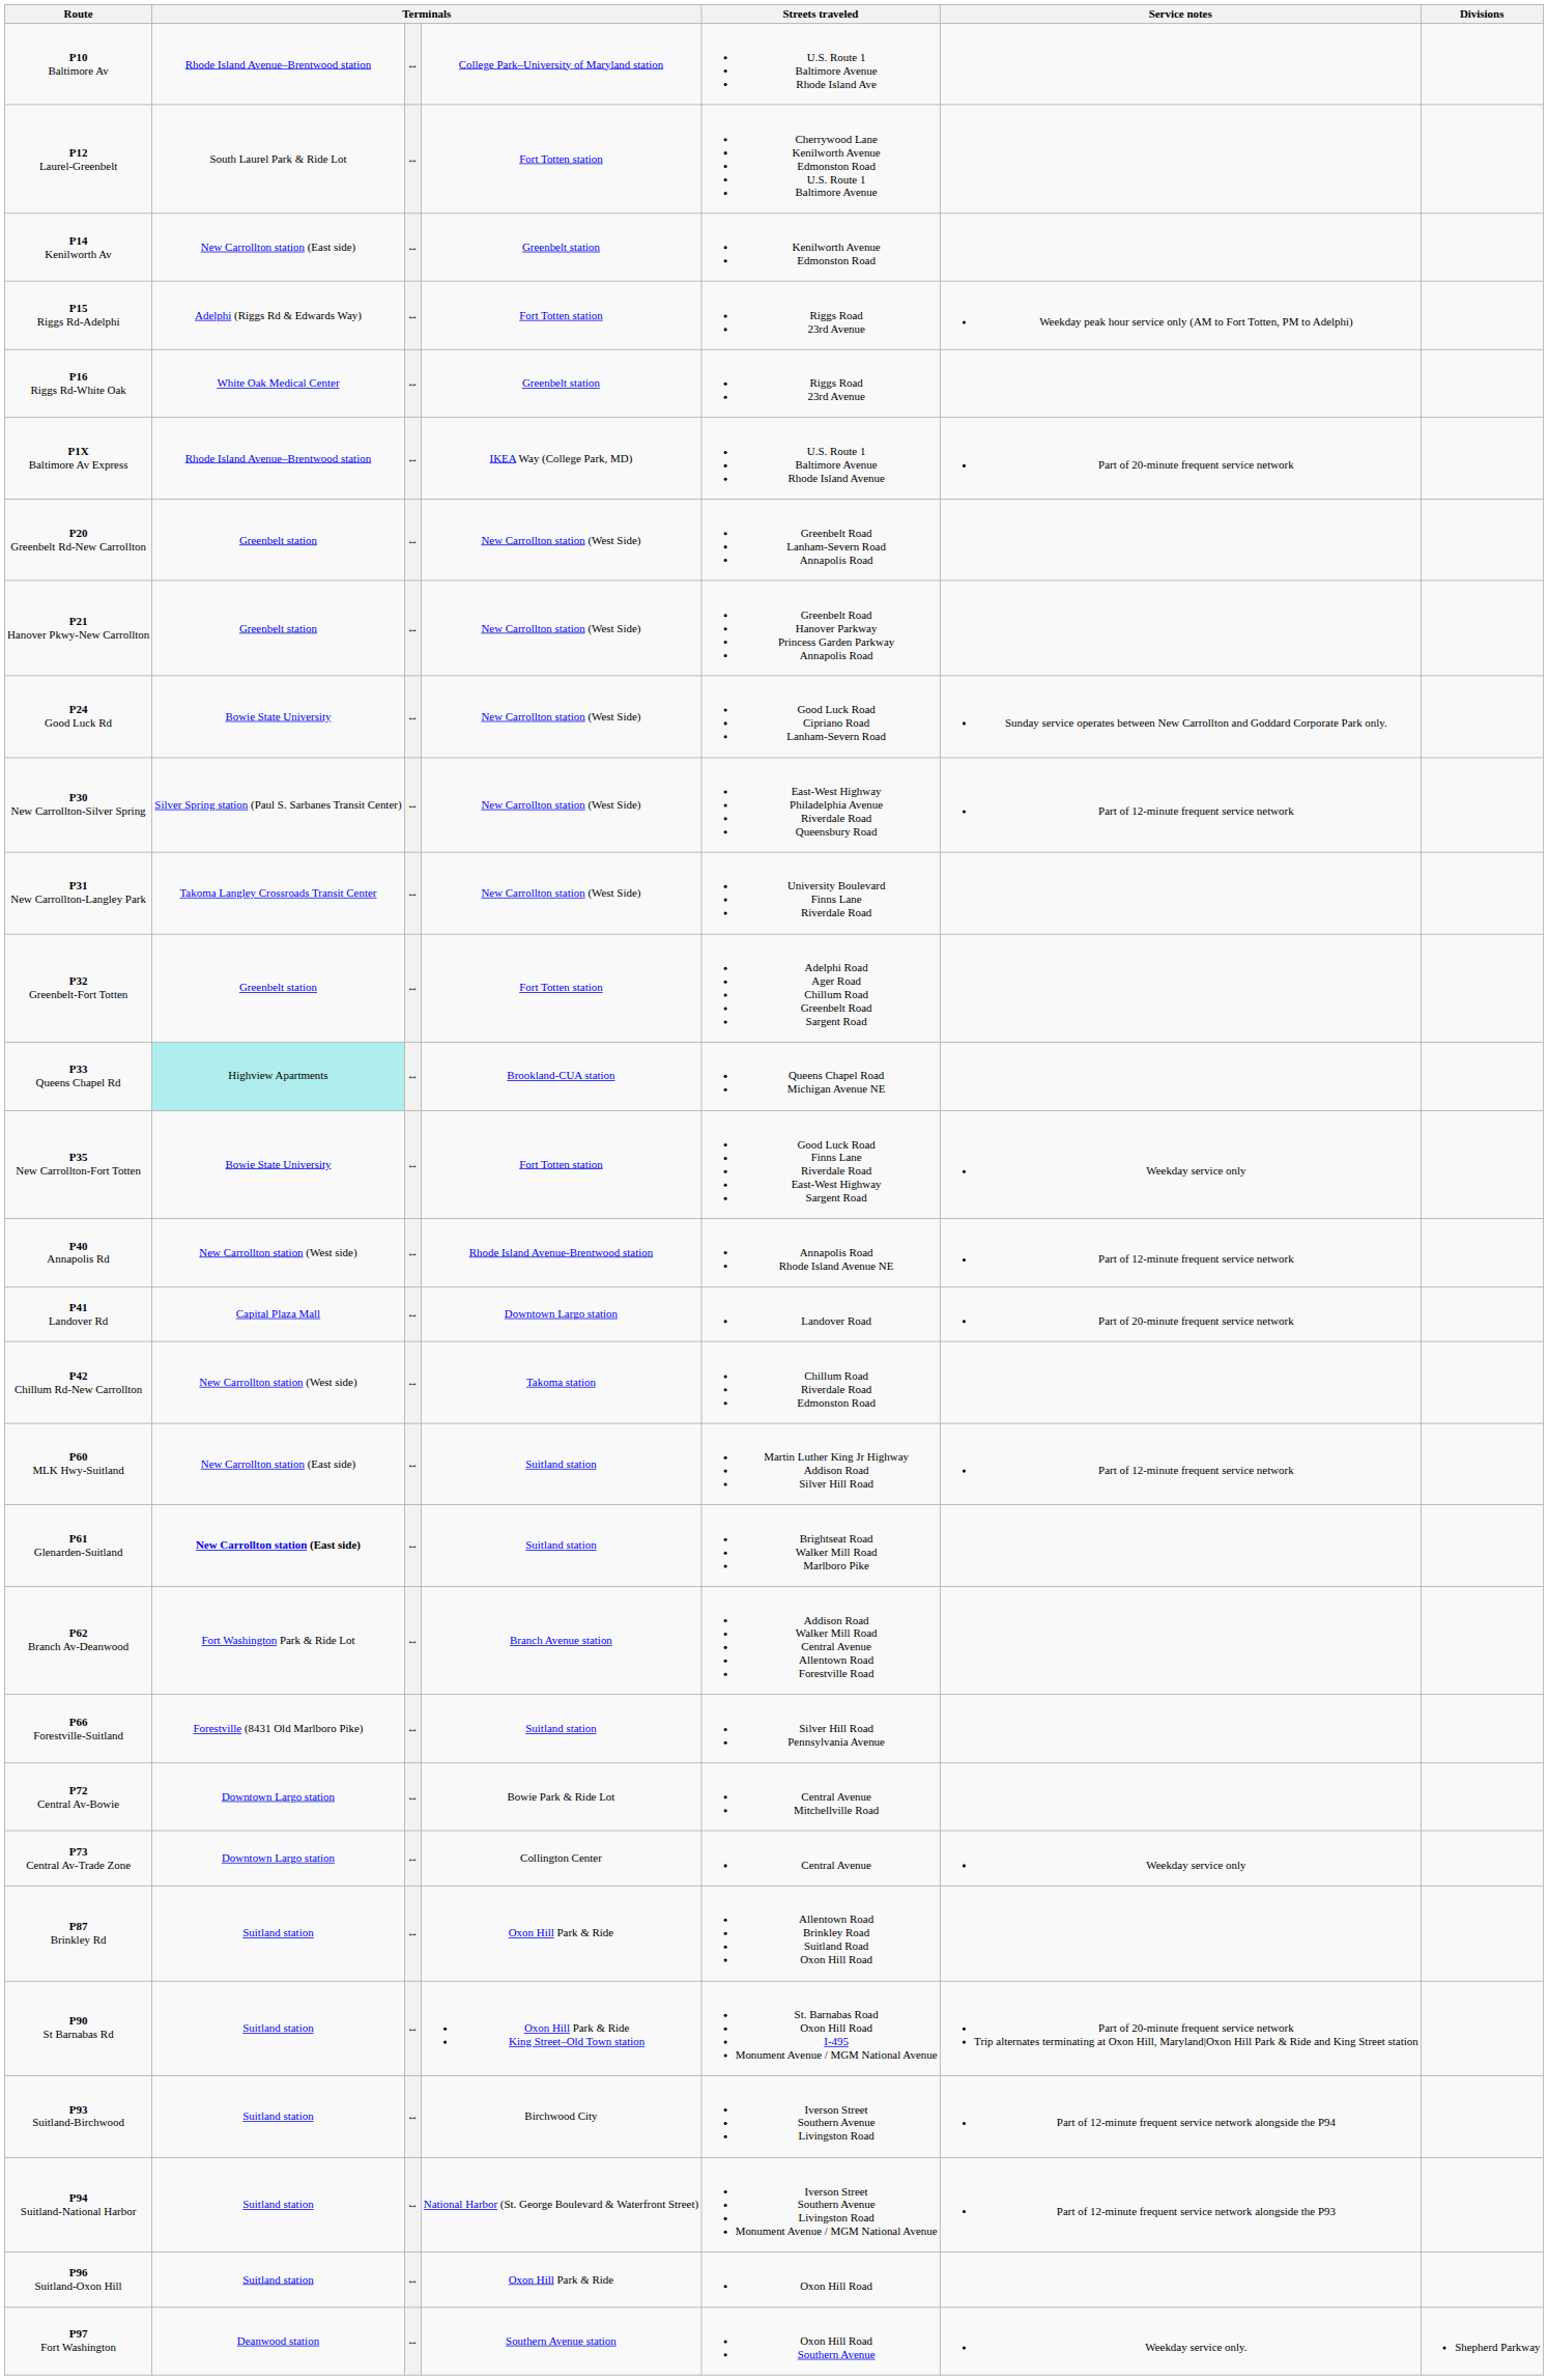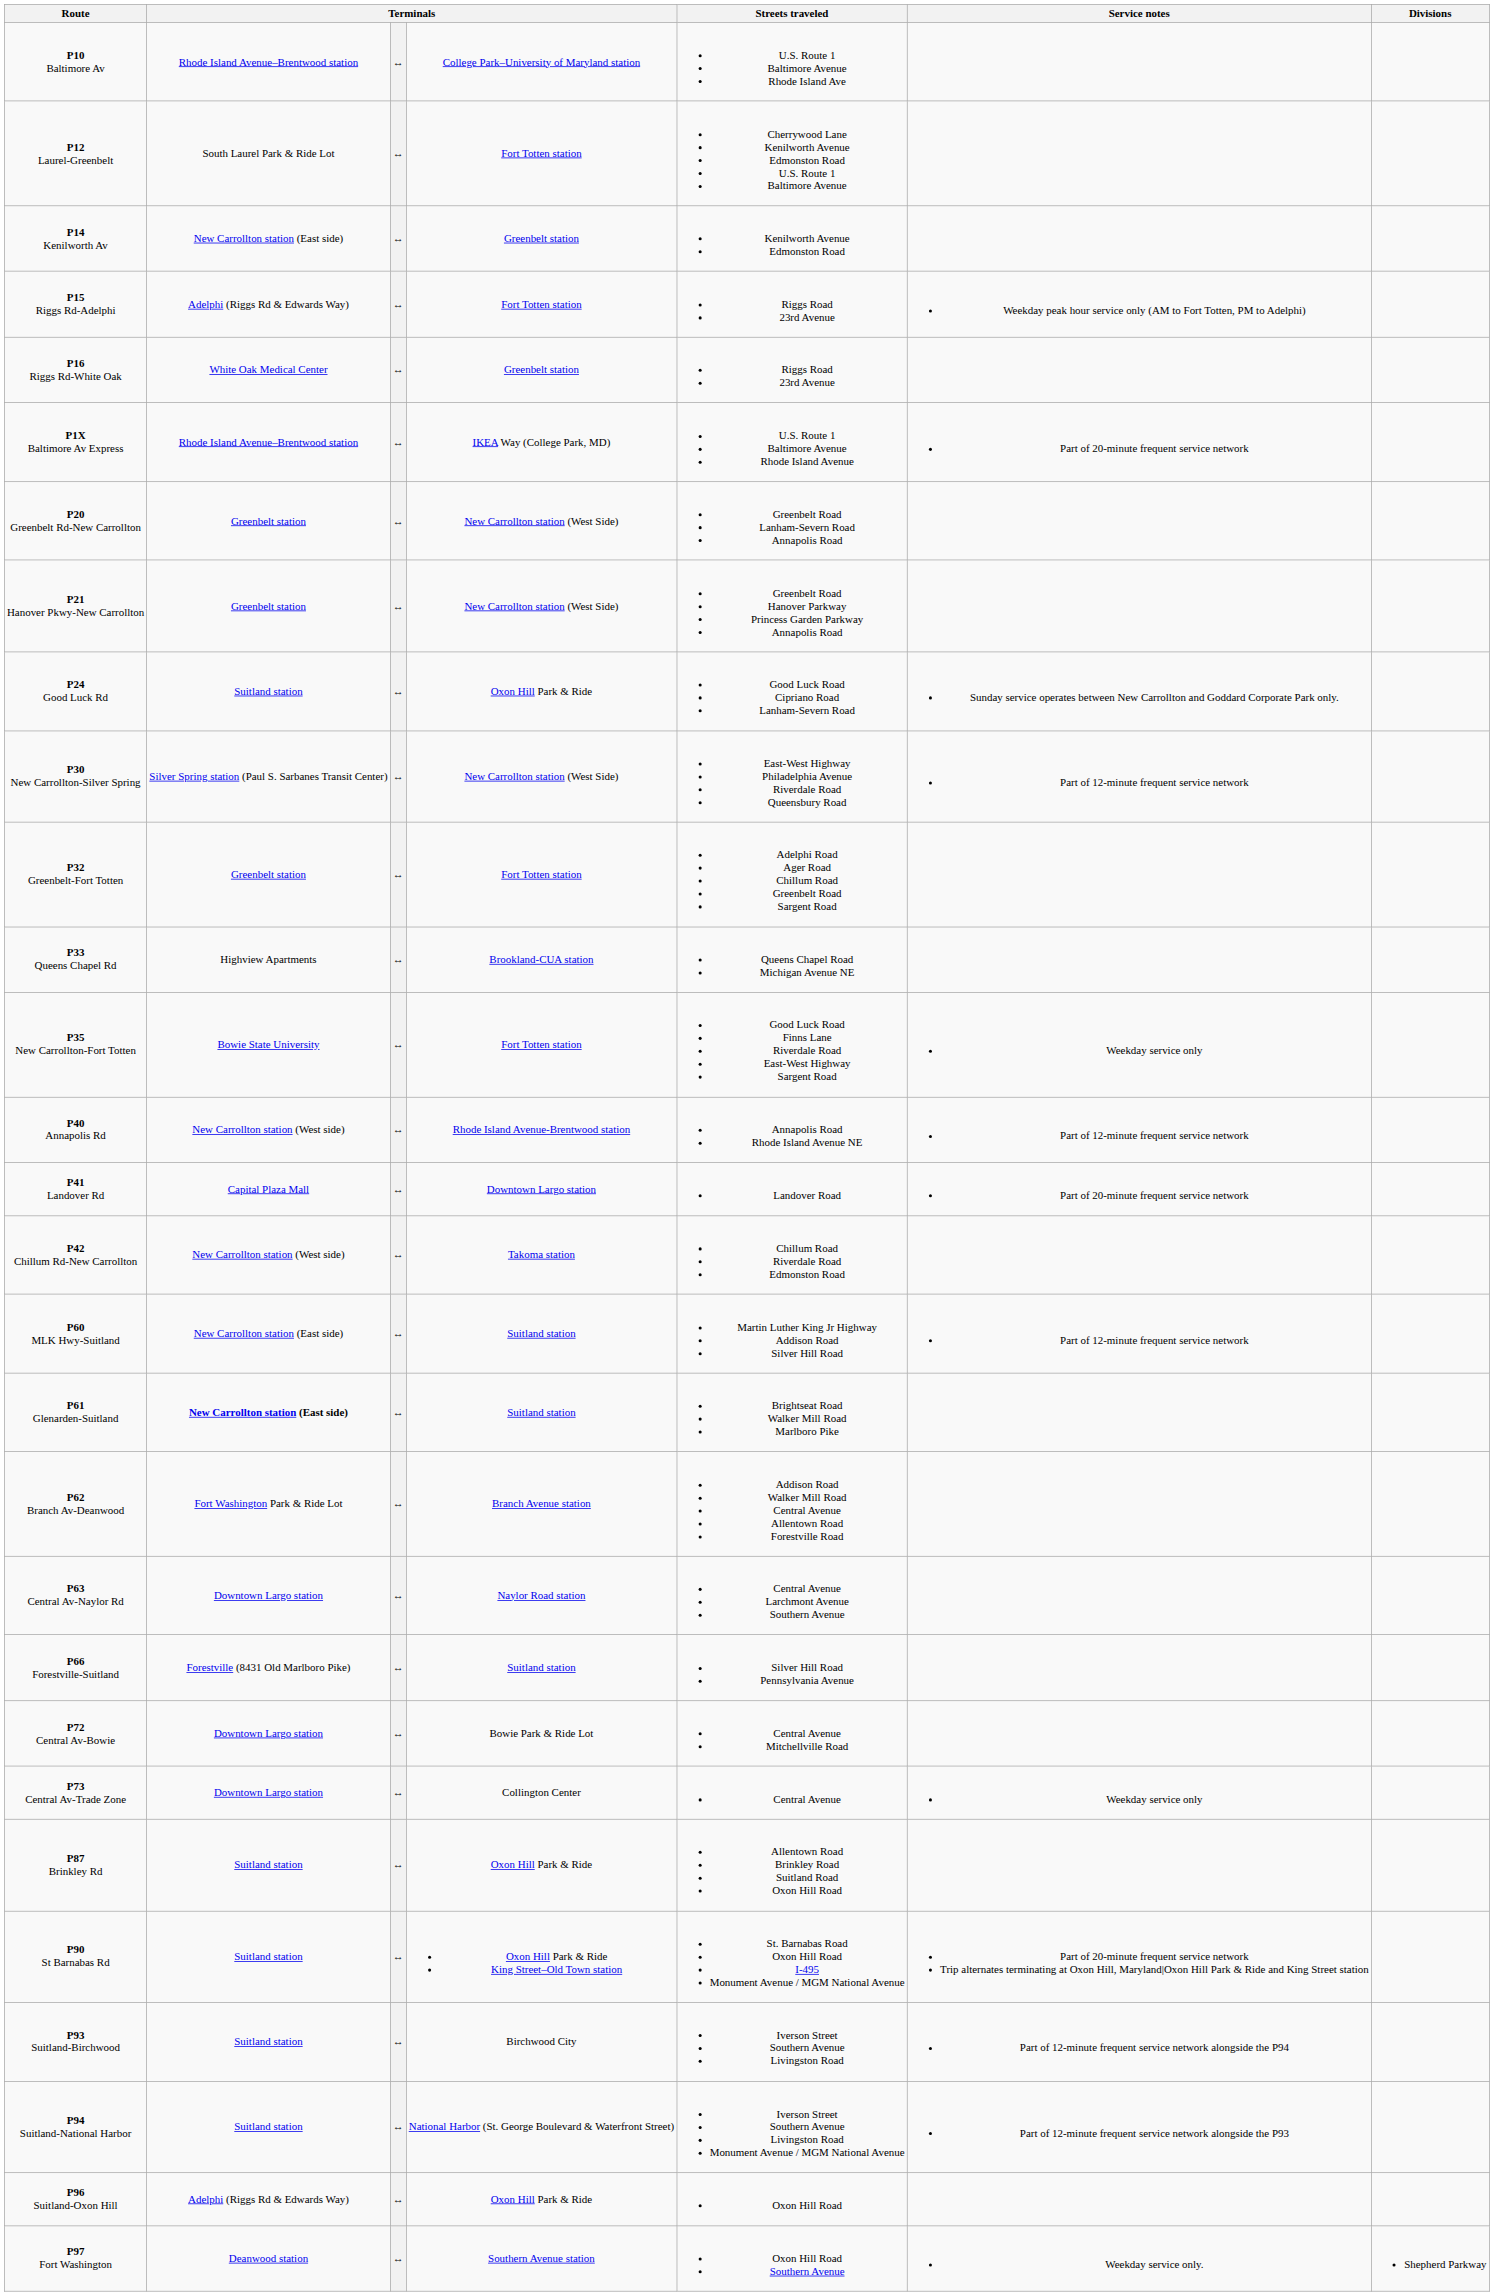P24 Good Luck Rd | column 2: Bowie State University -> Suitland station
P24 Good Luck Rd | column 4: New Carrollton station (West Side) -> Oxon Hill Park & Ride
- row: P31 New Carrollton-Langley Park | Takoma Langley Crossroads Transit Center | ↔ | New Carrollton station (West Side) | University Boulevard Finns Lane Riverdale Road
P33 Queens Chapel Rd | column 2: paleturquoise background -> no background
+ row: P63 Central Av-Naylor Rd | Downtown Largo station | ↔ | Naylor Road station | Central Avenue Larchmont Avenue Southern Avenue
P96 Suitland-Oxon Hill | column 2: Suitland station -> Adelphi (Riggs Rd & Edwards Way)
